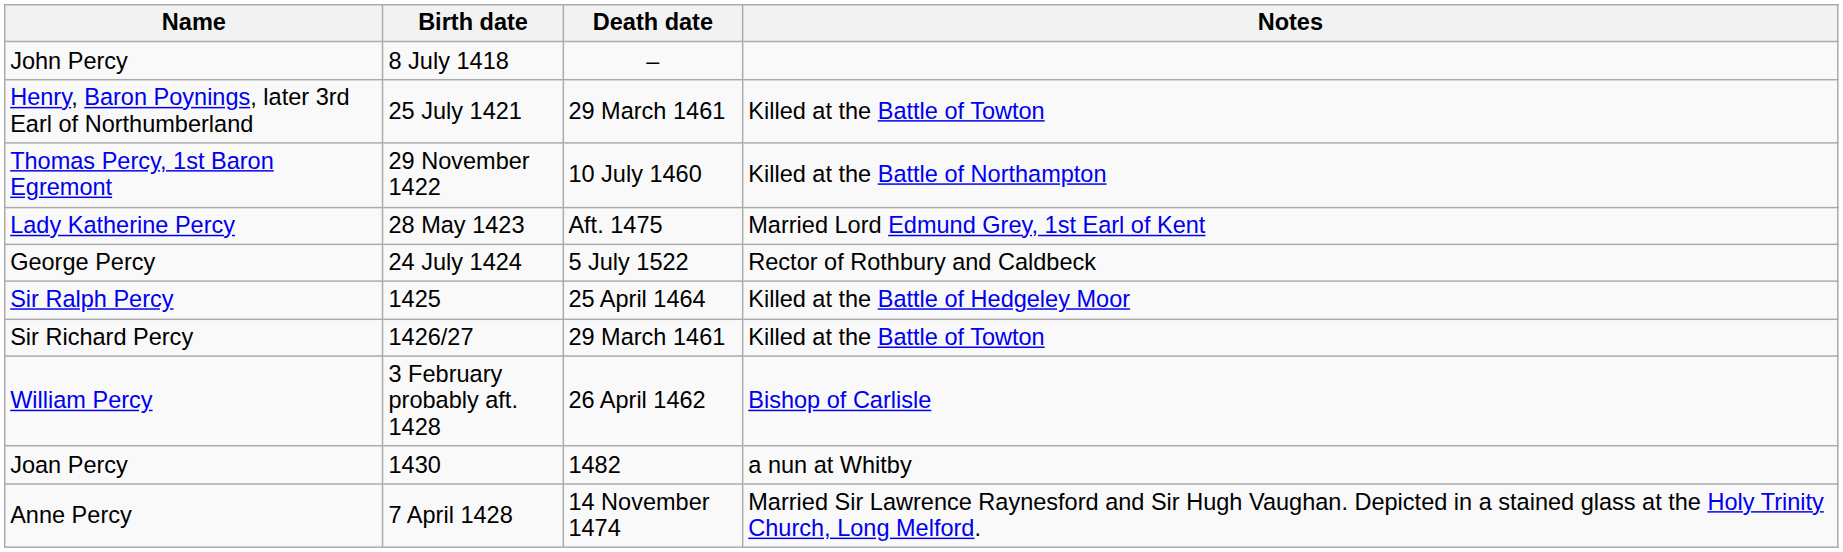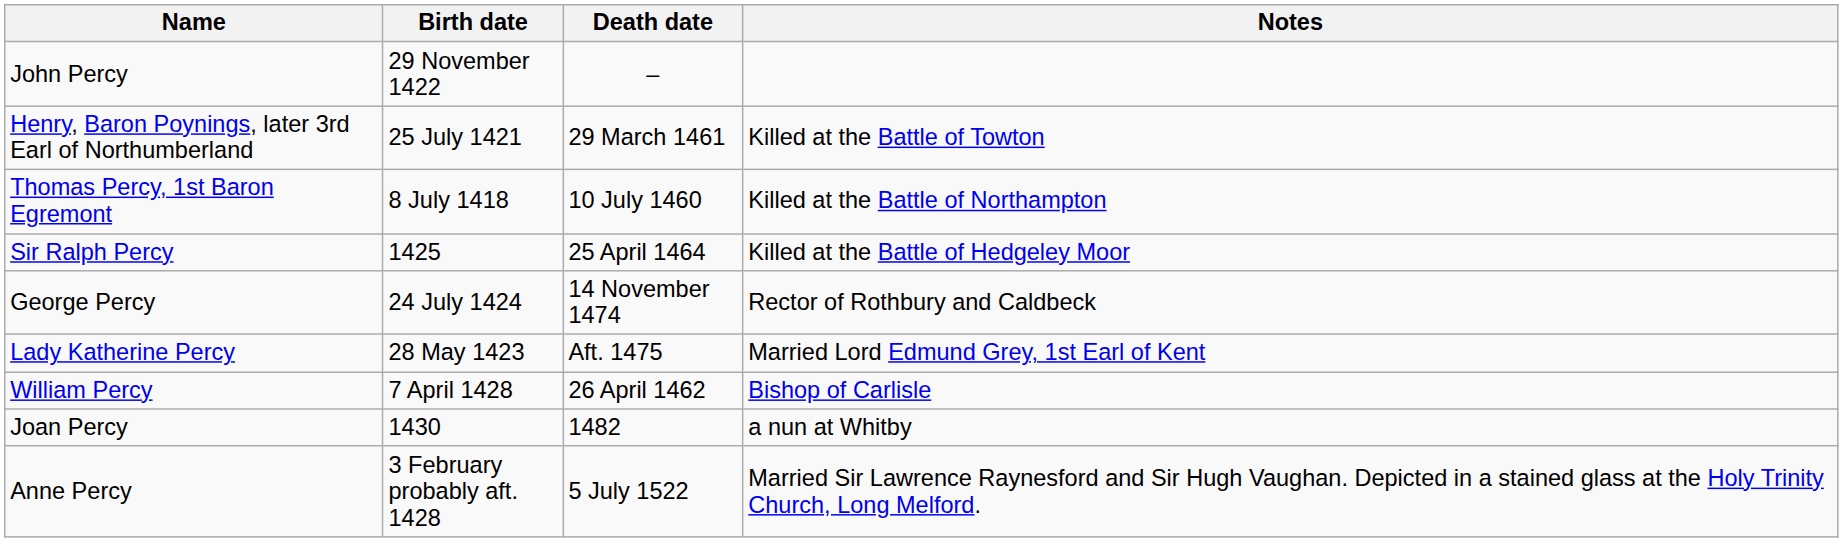John Percy | Birth date: 8 July 1418 -> 29 November 1422
Thomas Percy, 1st Baron Egremont | Birth date: 29 November 1422 -> 8 July 1418
rows swapped: Lady Katherine Percy <-> Sir Ralph Percy
George Percy | Death date: 5 July 1522 -> 14 November 1474
- row: Sir Richard Percy | 1426/27 | 29 March 1461 | Killed at the Battle of Towton
William Percy | Birth date: 3 February probably aft. 1428 -> 7 April 1428
Anne Percy | Birth date: 7 April 1428 -> 3 February probably aft. 1428
Anne Percy | Death date: 14 November 1474 -> 5 July 1522
